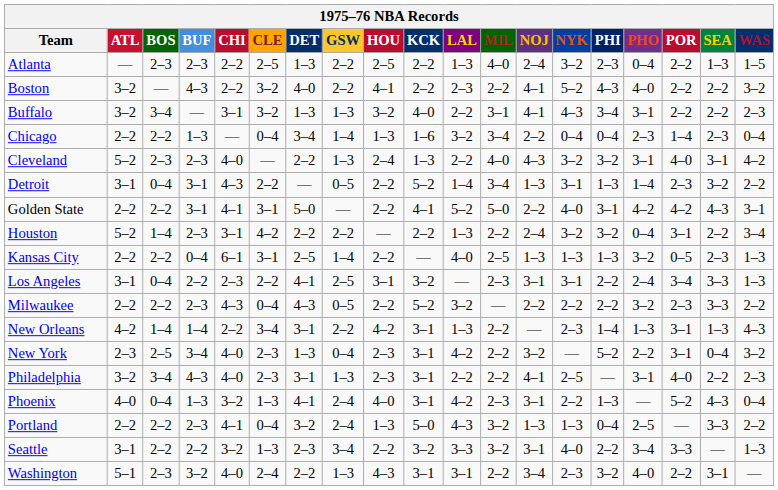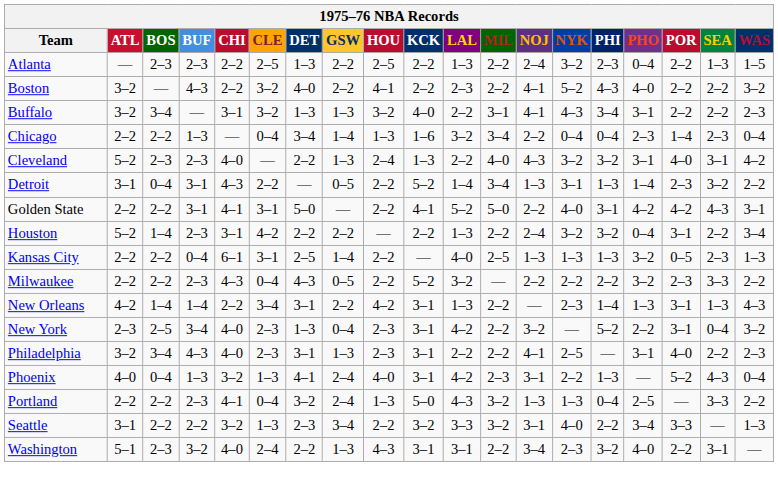Atlanta | MIL: 4–0 -> 2–2
- row: Los Angeles | 3–1 | 0–4 | 2–2 | 2–3 | 2–2 | 4–1 | 2–5 | 3–1 | 3–2 | — | 2–3 | 3–1 | 3–1 | 2–2 | 2–4 | 3–4 | 3–3 | 1–3
